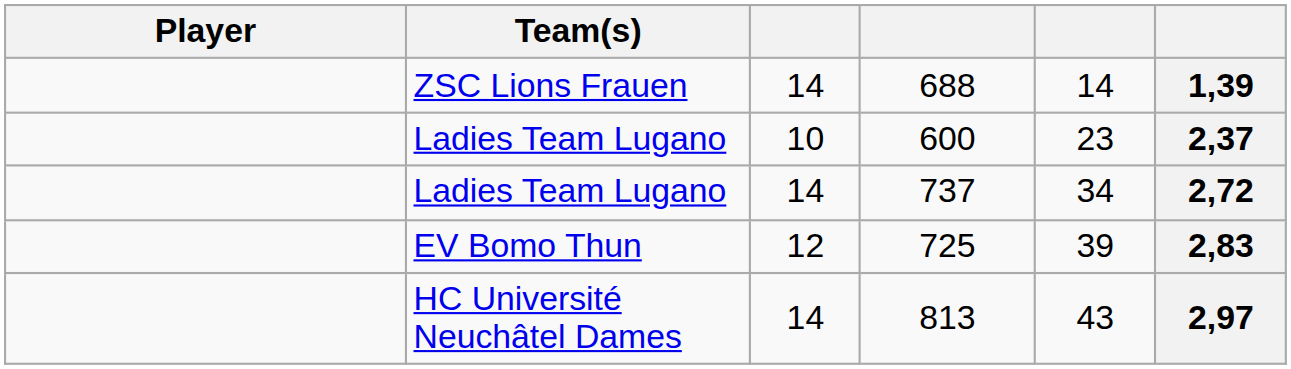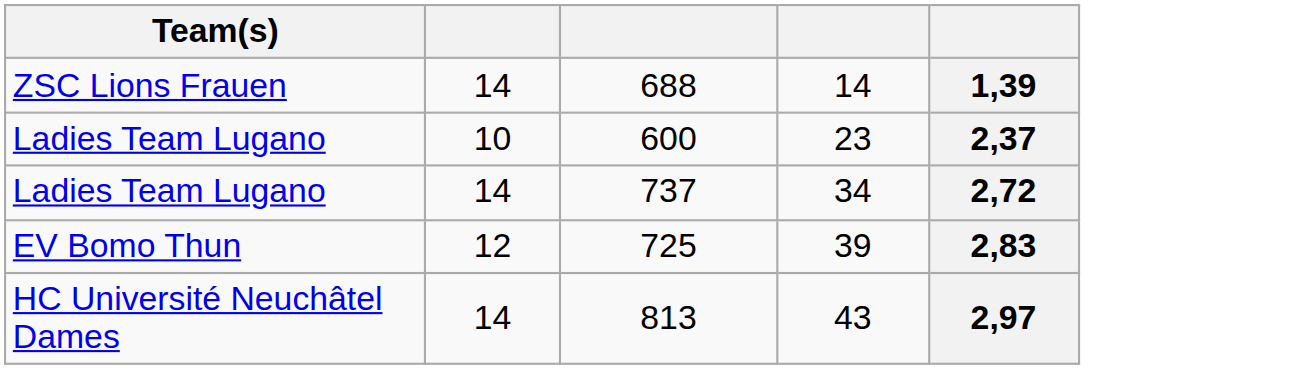- column: Player
